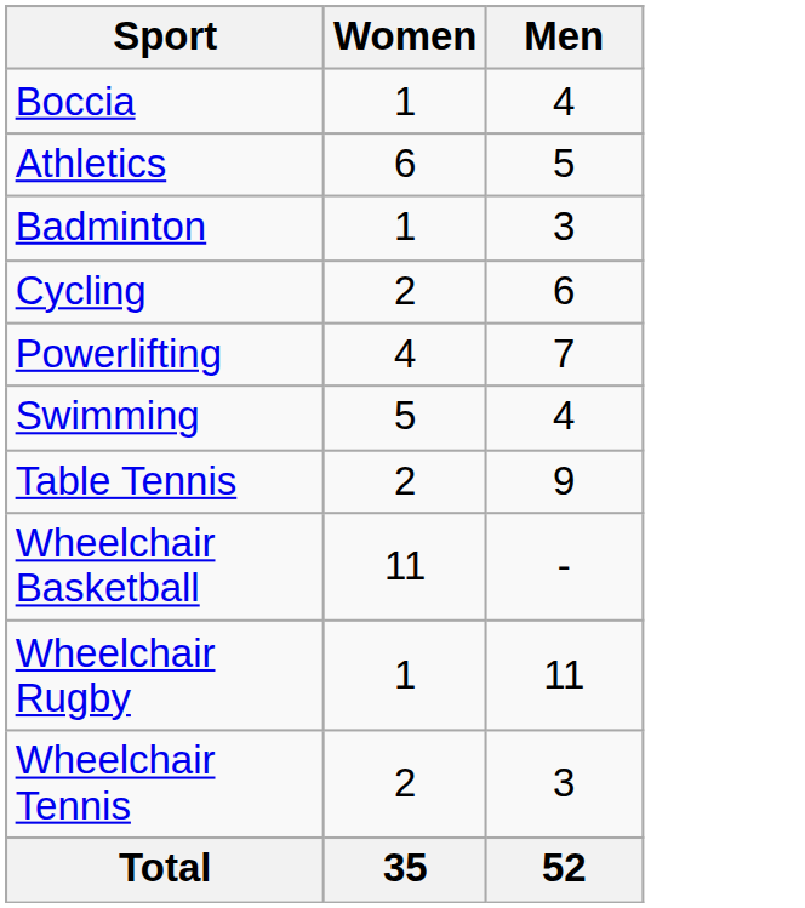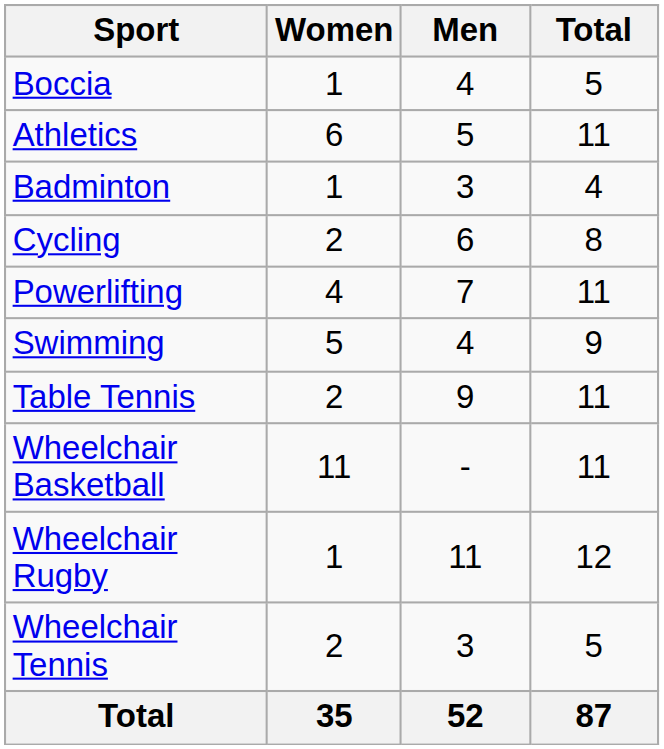+ column: Total | 5 | 11 | 4 | 8 | 11 | 9 | 11 | 11 | 12 | 5 | 87
